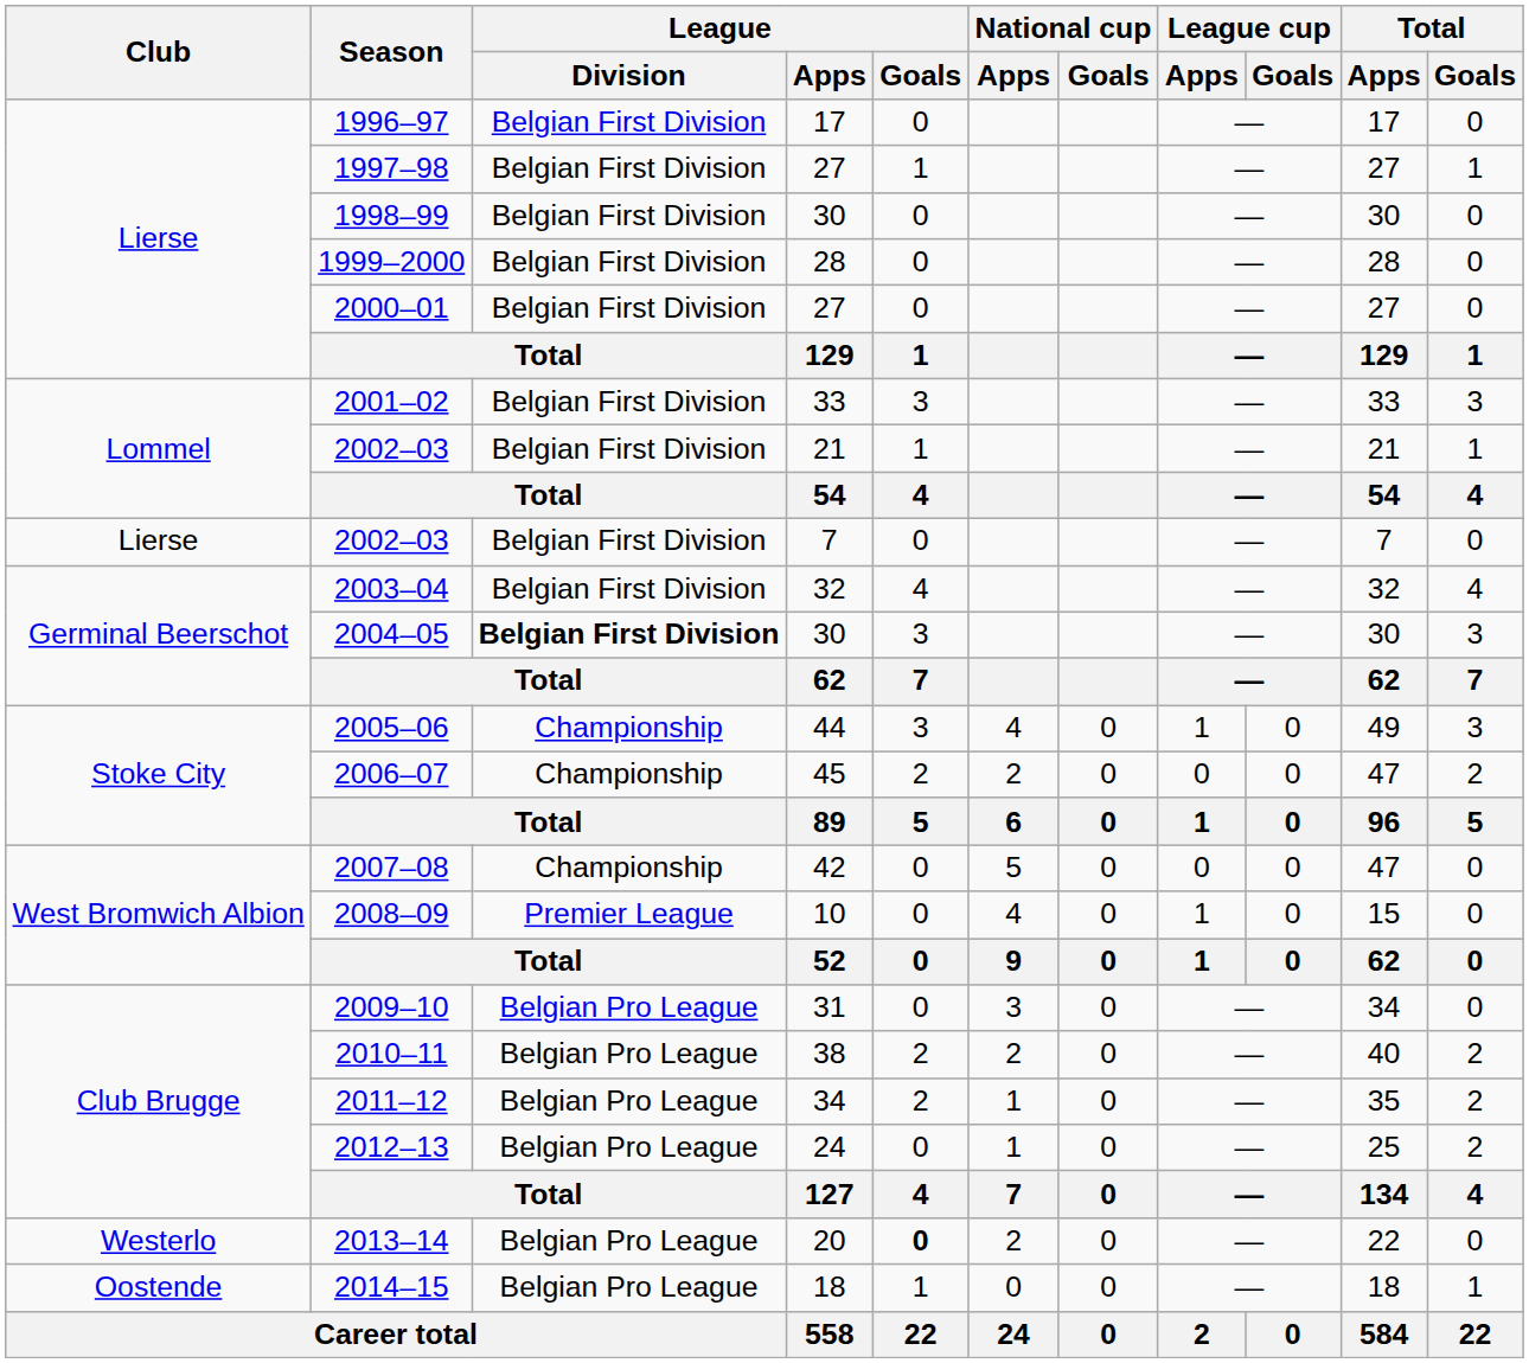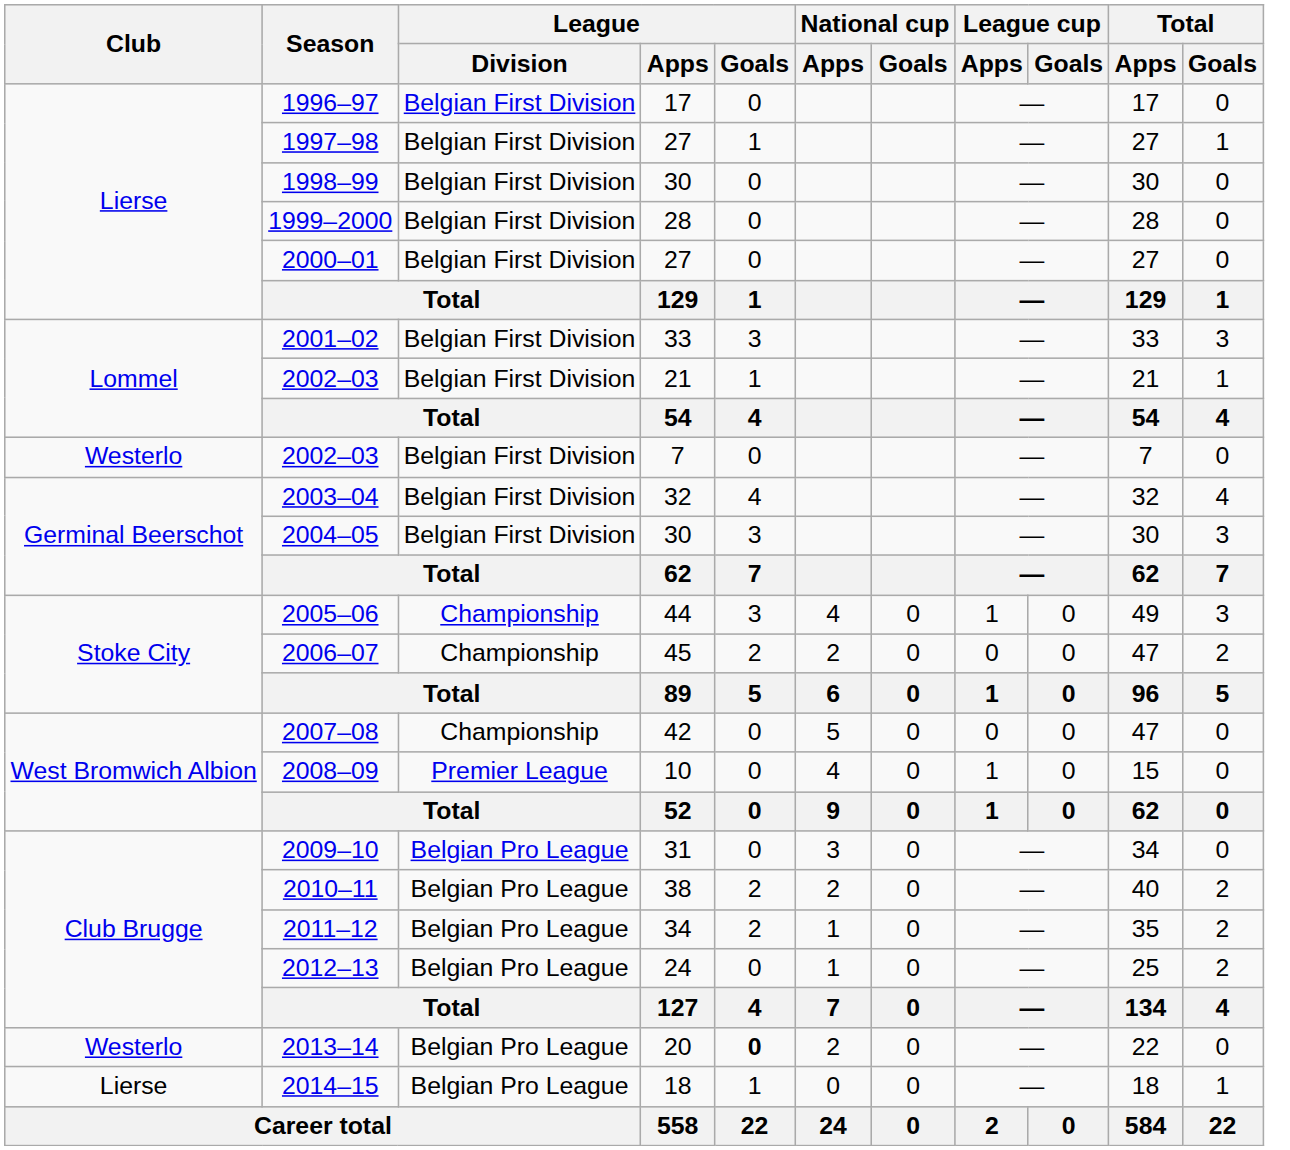2002–03 / 7 | Club: Lierse -> Westerlo
2004–05 | League / Division: bold -> normal
2014–15 | Club: Oostende -> Lierse
